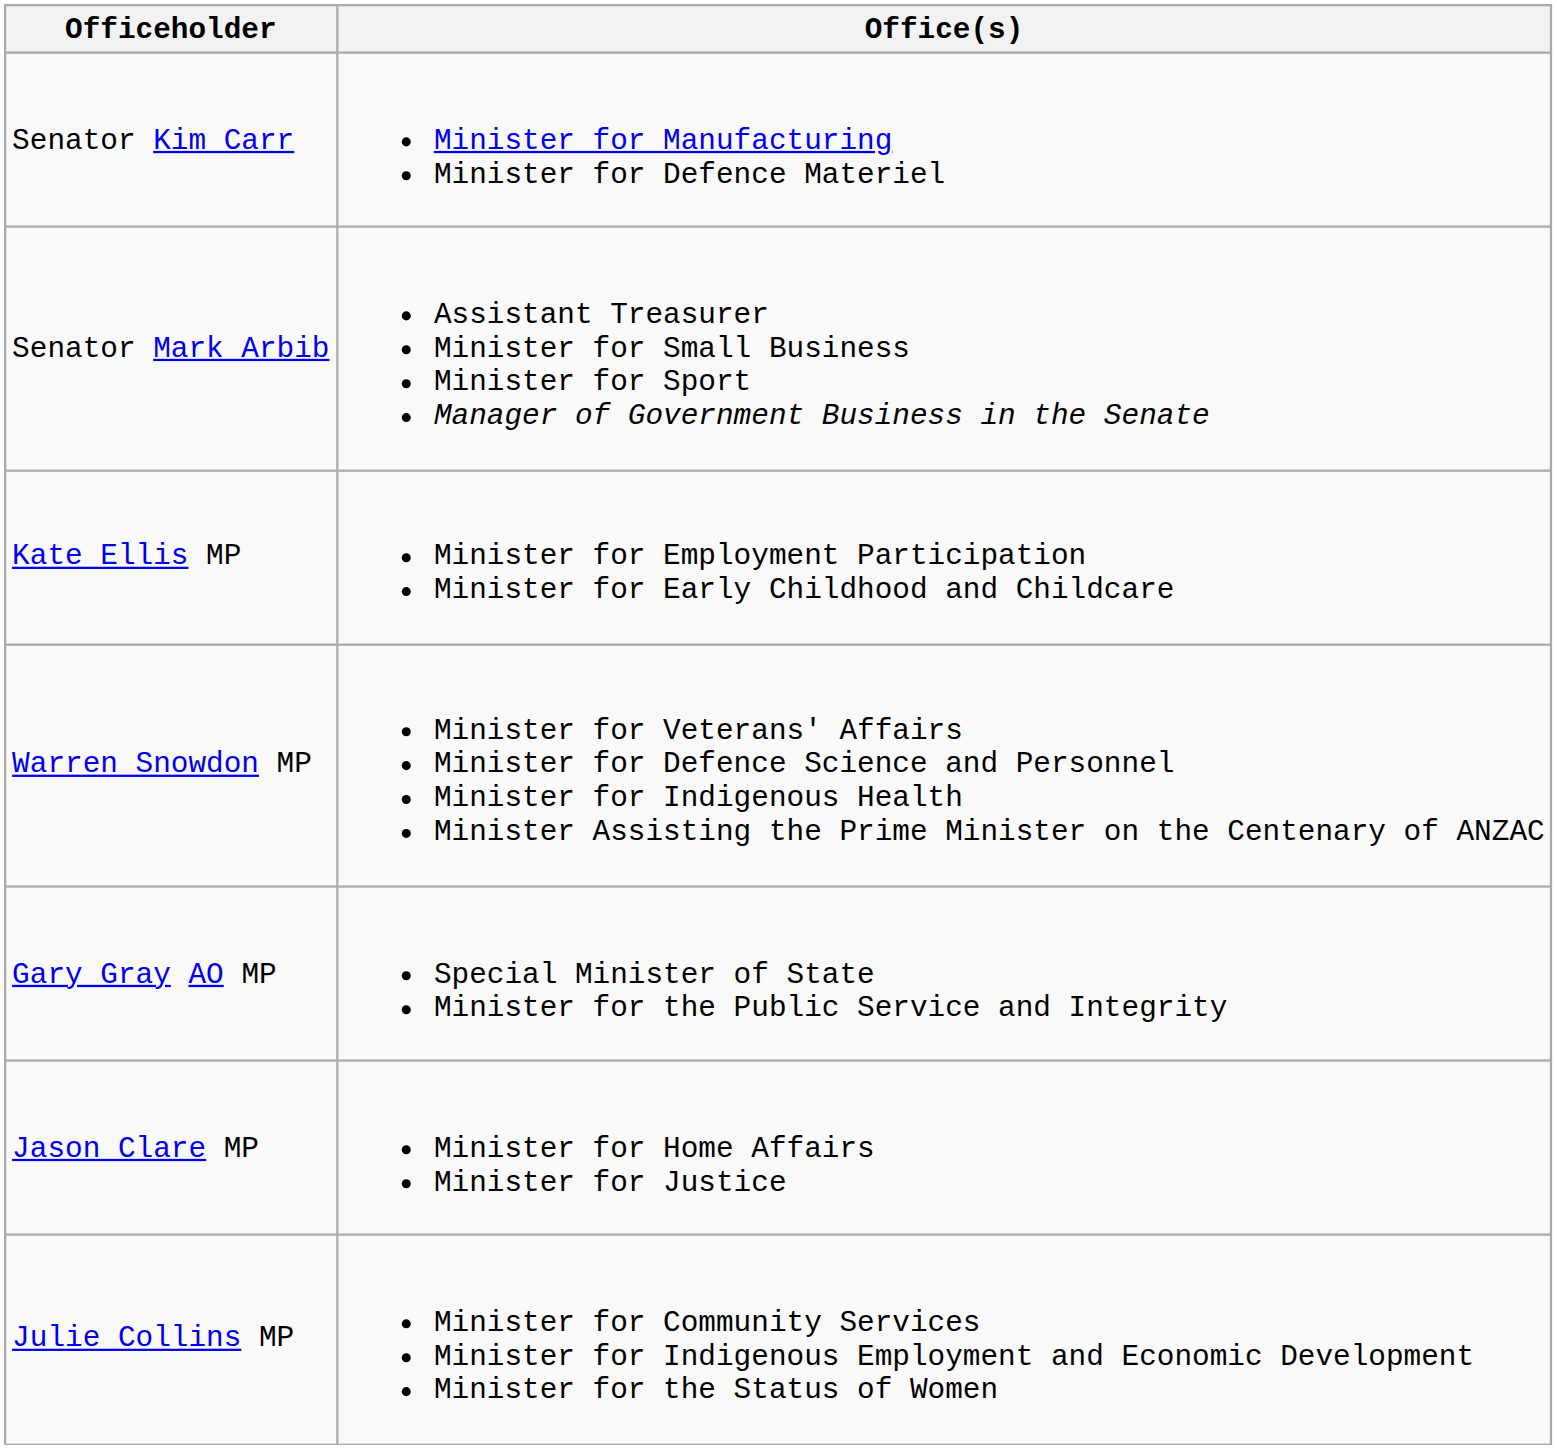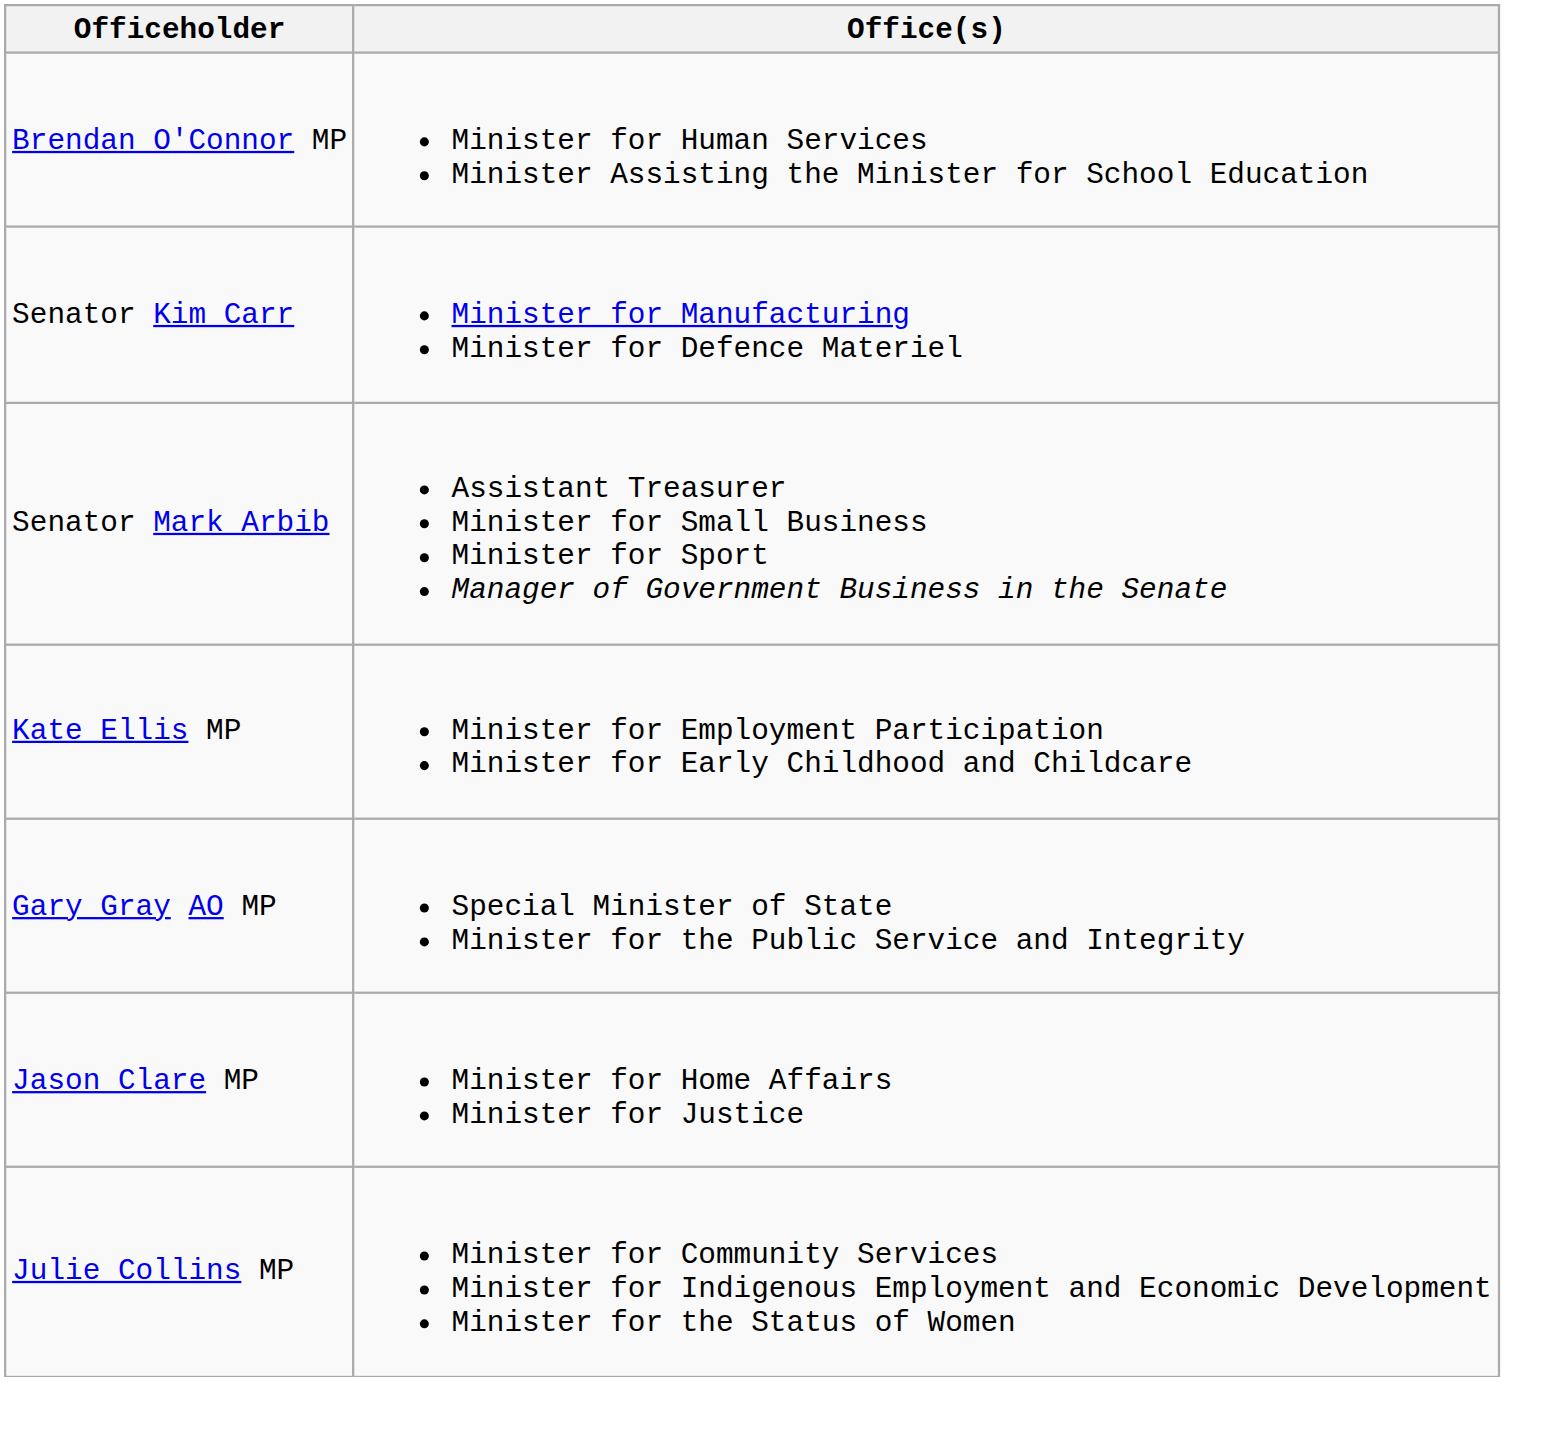+ row: Brendan O'Connor MP | Minister for Human Services Minister Assisting the Minister for School Education
- row: Warren Snowdon MP | Minister for Veterans' Affairs Minister for Defence Science and Personnel Minister for Indigenous Health Minister Assisting the Prime Minister on the Centenary of ANZAC
